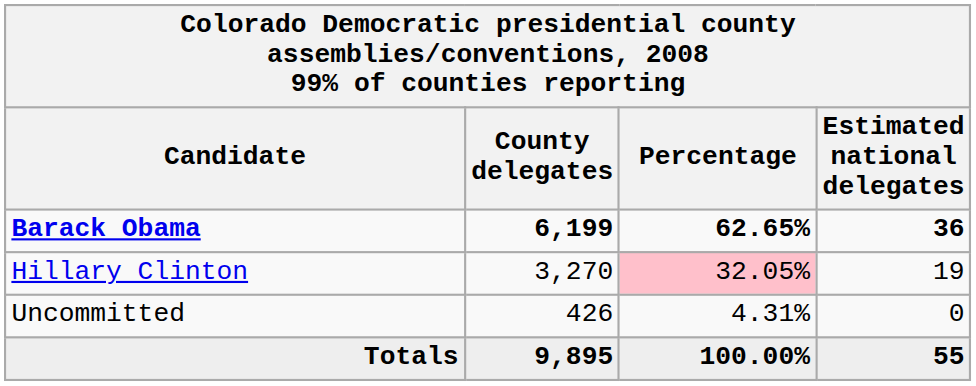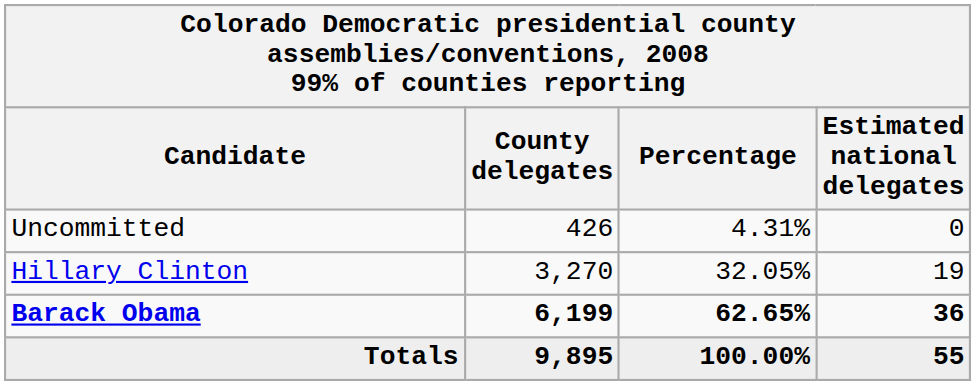rows swapped: Barack Obama <-> Uncommitted
Hillary Clinton | Percentage: pink background -> no background
